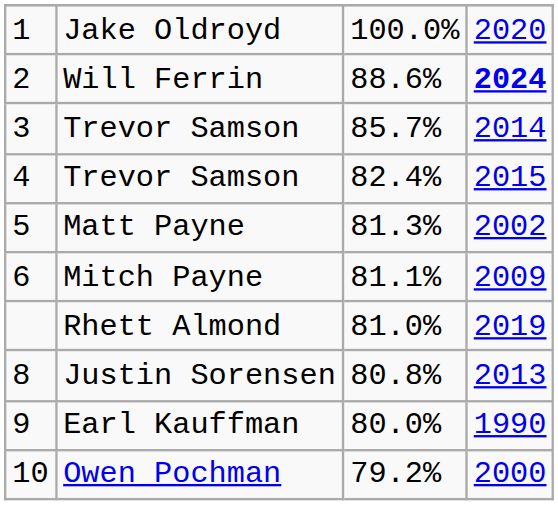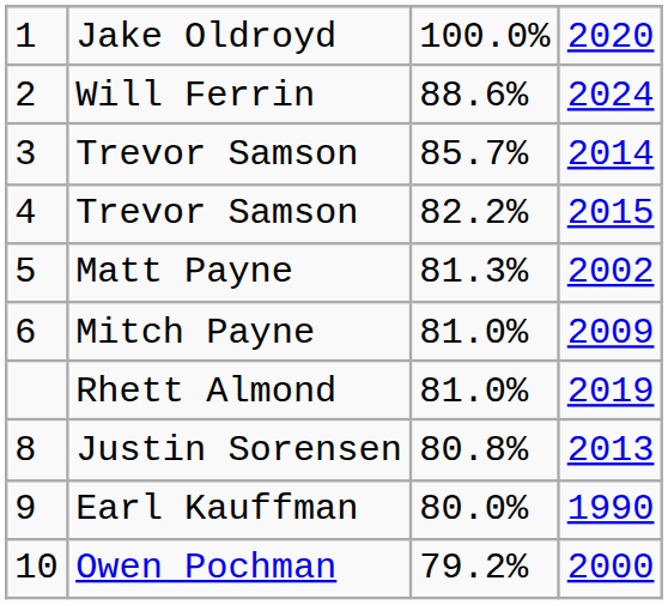Will Ferrin | column 4: bold -> normal
4 / Trevor Samson | column 3: 82.4% -> 82.2%
Mitch Payne | column 3: 81.1% -> 81.0%
